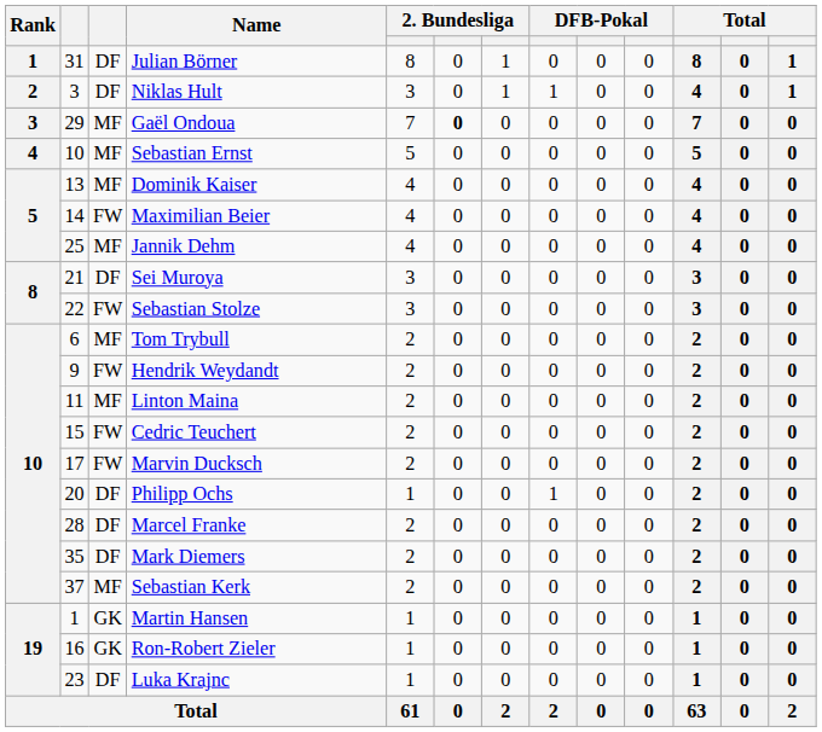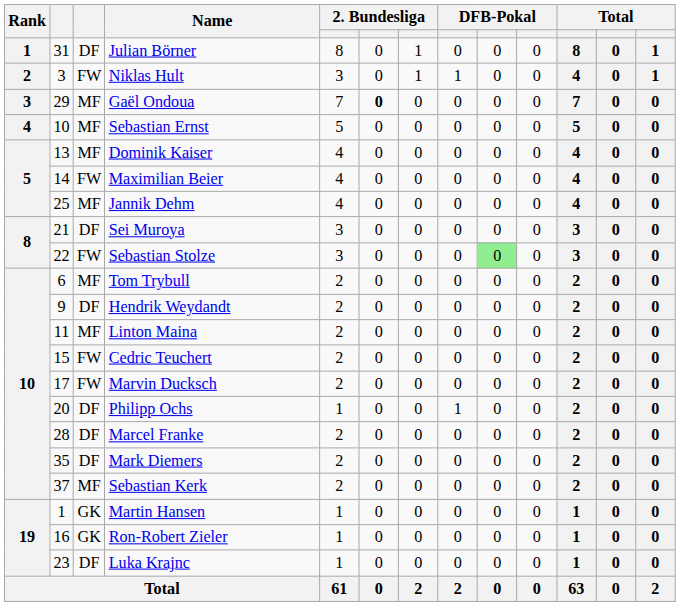Niklas Hult | column 3: DF -> FW
Sebastian Stolze | column 9: no background -> lightgreen background
Hendrik Weydandt | column 3: FW -> DF
